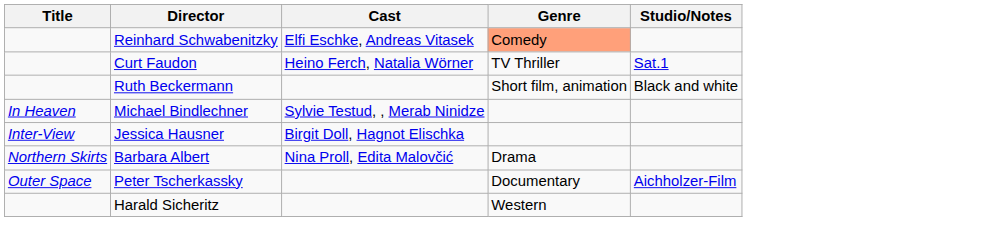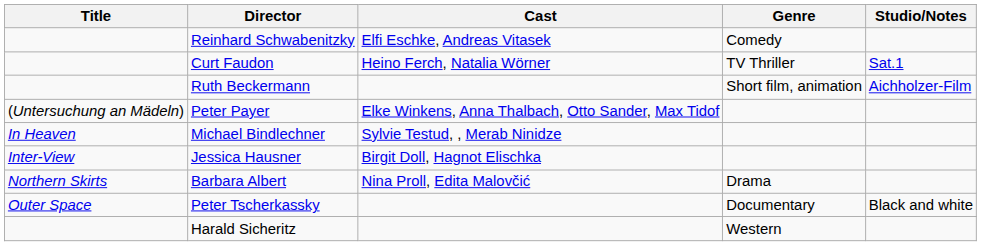Reinhard Schwabenitzky | Genre: lightsalmon background -> no background
Ruth Beckermann | Studio/Notes: Black and white -> Aichholzer-Film
+ row: (Untersuchung an Mädeln) | Peter Payer | Elke Winkens, Anna Thalbach, Otto Sander, Max Tidof
Peter Tscherkassky | Studio/Notes: Aichholzer-Film -> Black and white
